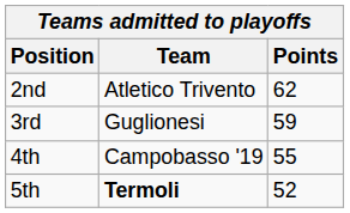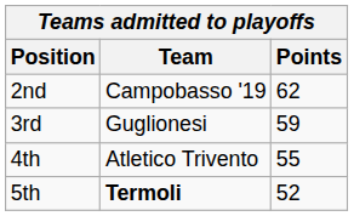2nd | Team: Atletico Trivento -> Campobasso '19
4th | Team: Campobasso '19 -> Atletico Trivento
